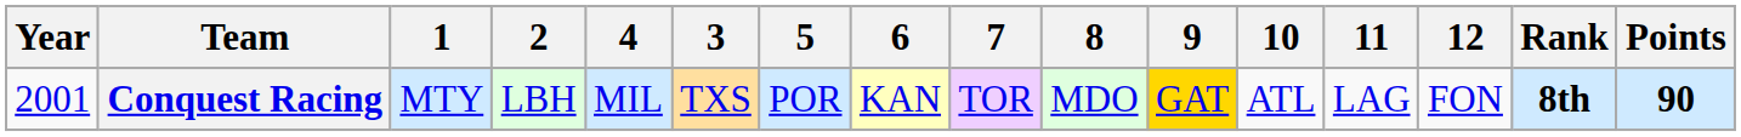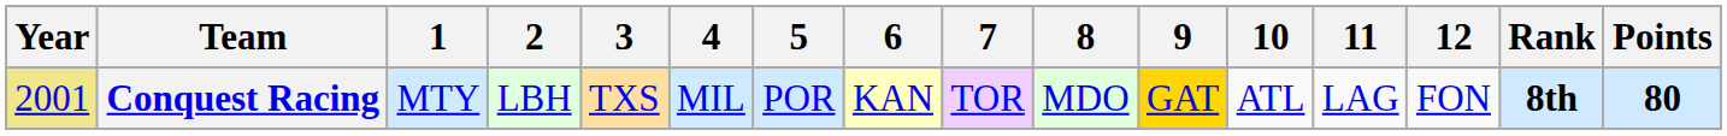columns swapped: 3 <-> 4
Conquest Racing | Year: no background -> khaki background
Conquest Racing | Points: 90 -> 80
